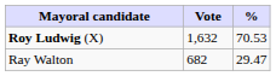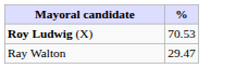- column: Vote | 1,632 | 682
